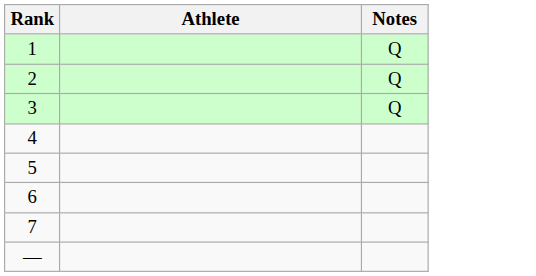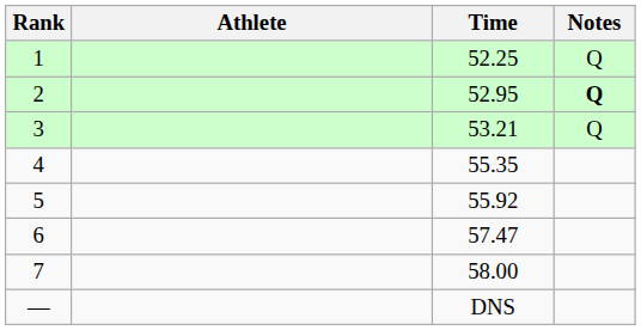+ column: Time | 52.25 | 52.95 | 53.21 | 55.35 | 55.92 | 57.47 | 58.00 | DNS
2 | Notes: normal -> bold
